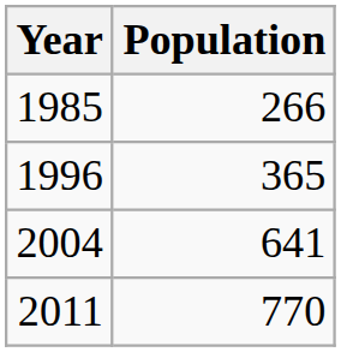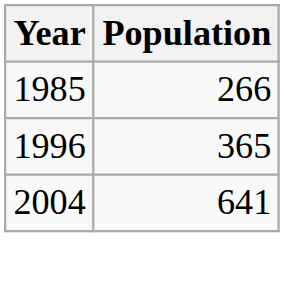- row: 2011 | 770
